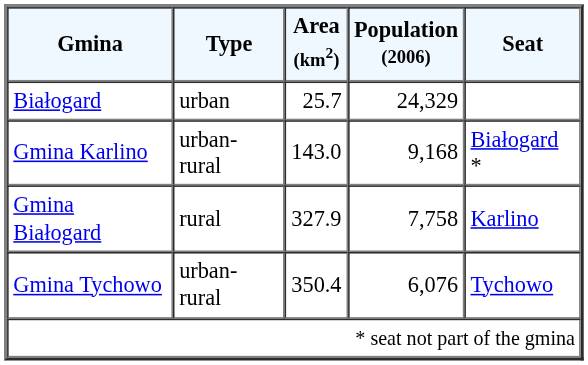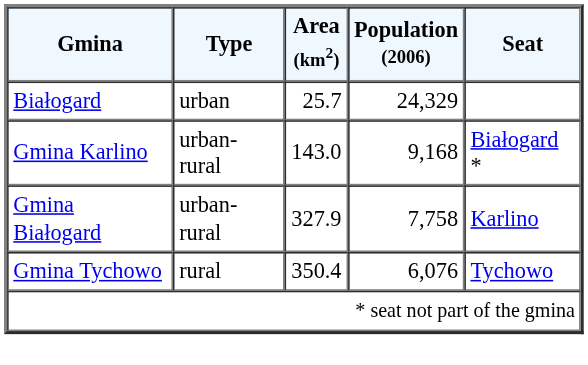Gmina Białogard | Type: rural -> urban-rural
Gmina Tychowo | Type: urban-rural -> rural
